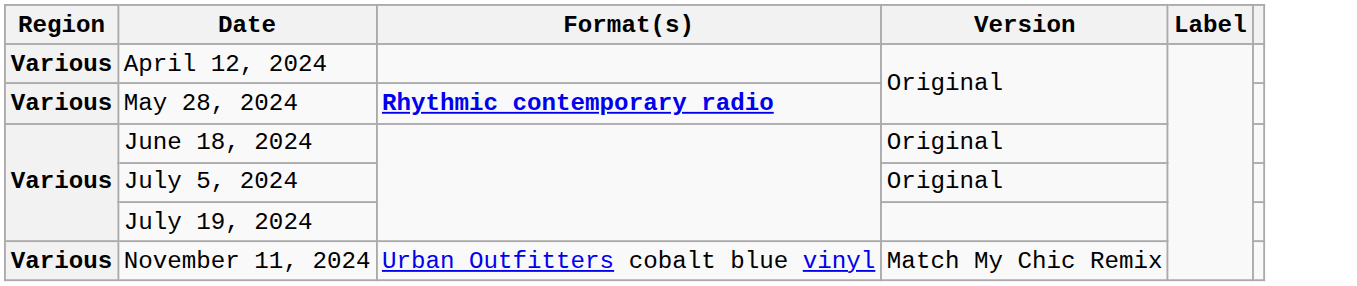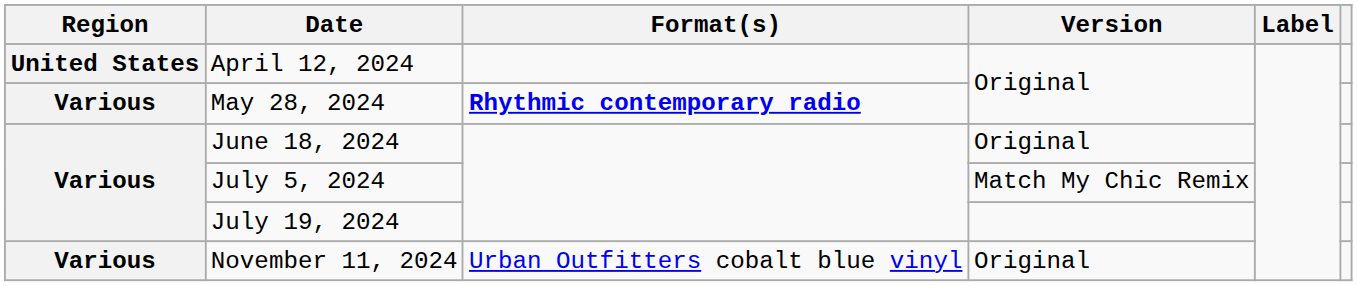April 12, 2024 | Region: Various -> United States
July 5, 2024 | Version: Original -> Match My Chic Remix
November 11, 2024 | Version: Match My Chic Remix -> Original
